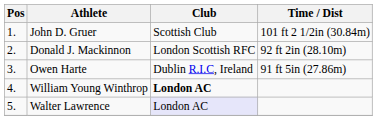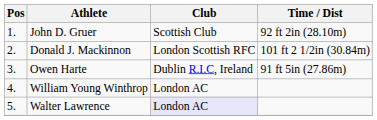John D. Gruer | Time / Dist: 101 ft 2 1/2in (30.84m) -> 92 ft 2in (28.10m)
Donald J. Mackinnon | Time / Dist: 92 ft 2in (28.10m) -> 101 ft 2 1/2in (30.84m)
William Young Winthrop | Club: bold -> normal
